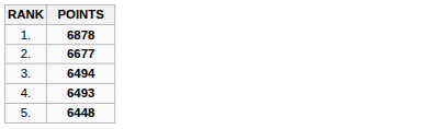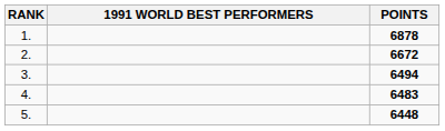+ column: 1991 WORLD BEST PERFORMERS
2. | POINTS: 6677 -> 6672
4. | POINTS: 6493 -> 6483
